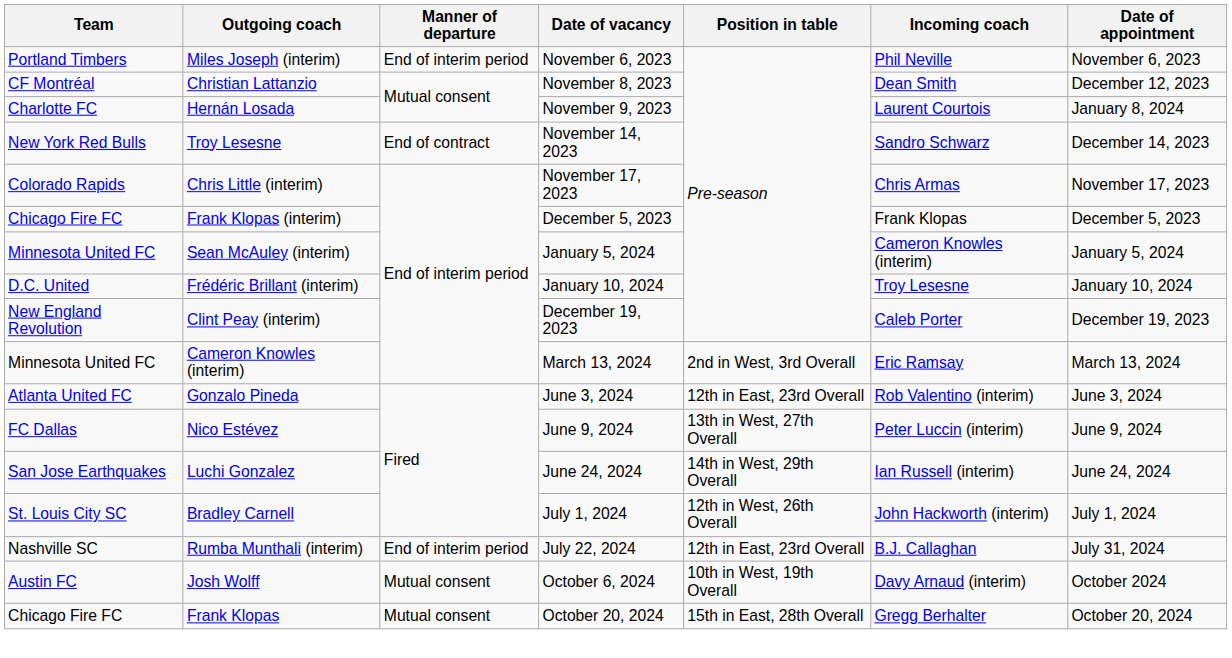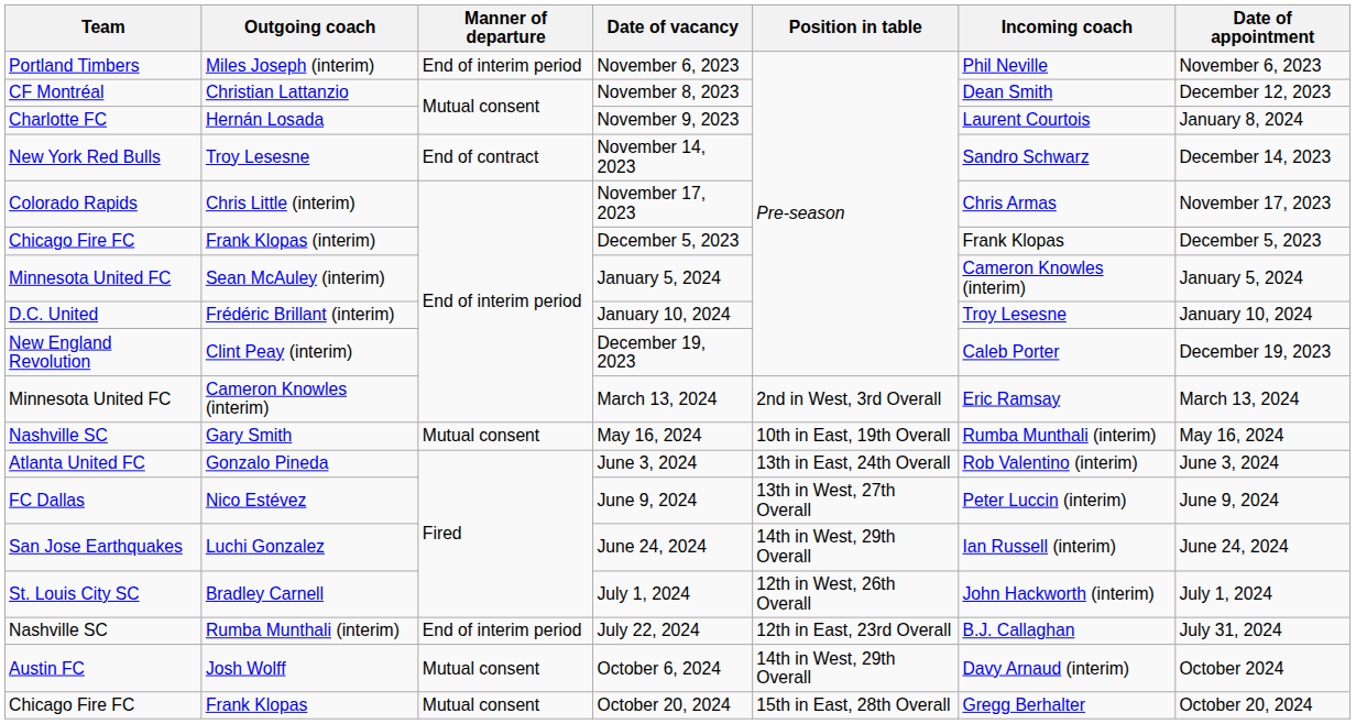+ row: Nashville SC | Gary Smith | Mutual consent | May 16, 2024 | 10th in East, 19th Overall | Rumba Munthali (interim) | May 16, 2024
Gonzalo Pineda | Position in table: 12th in East, 23rd Overall -> 13th in East, 24th Overall
Josh Wolff | Position in table: 10th in West, 19th Overall -> 14th in West, 29th Overall
